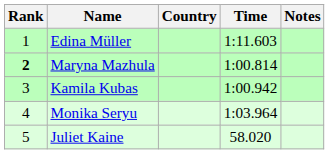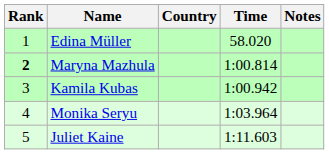Edina Müller | Time: 1:11.603 -> 58.020
Juliet Kaine | Time: 58.020 -> 1:11.603
